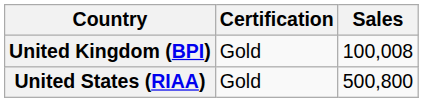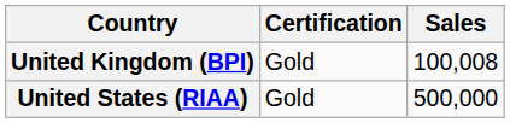United States (RIAA) | Sales: 500,800 -> 500,000
